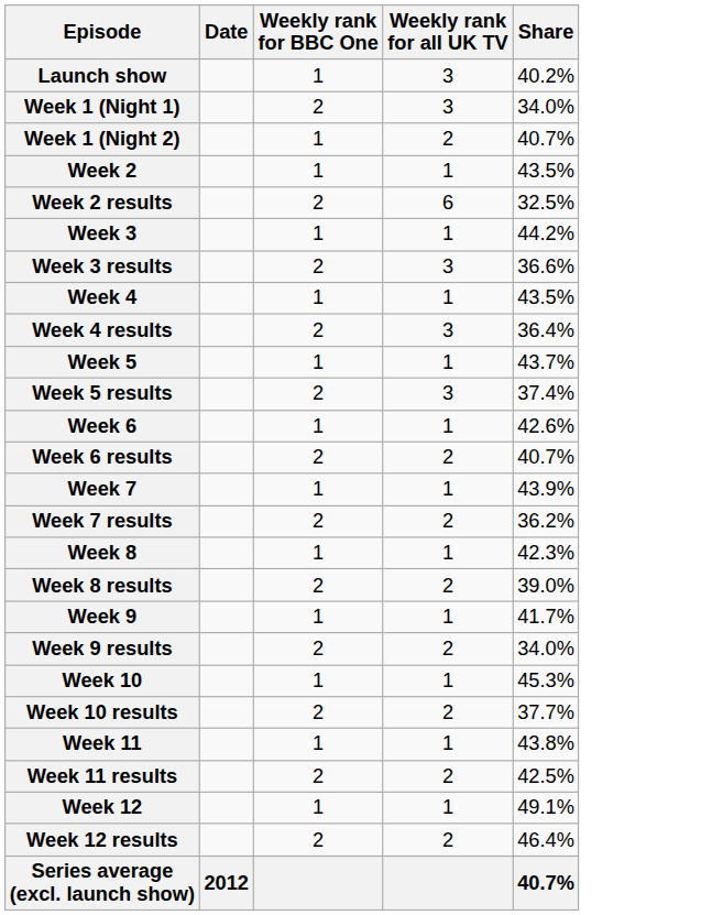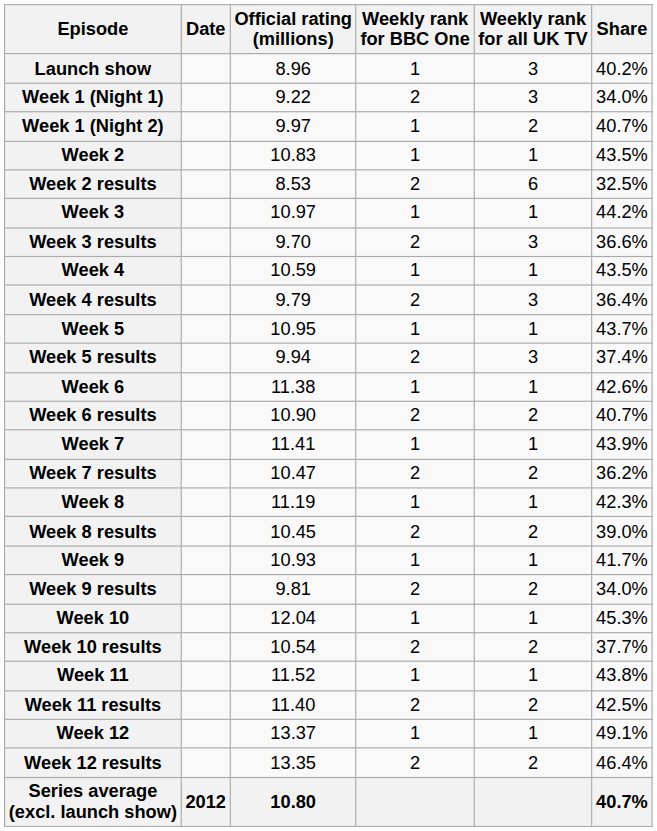+ column: Official rating (millions) | 8.96 | 9.22 | 9.97 | 10.83 | 8.53 | 10.97 | 9.70 | 10.59 | 9.79 | 10.95 | 9.94 | 11.38 | 10.90 | 11.41 | 10.47 | 11.19 | 10.45 | 10.93 | 9.81 | 12.04 | 10.54 | 11.52 | 11.40 | 13.37 | 13.35 | 10.80
